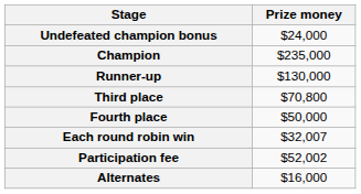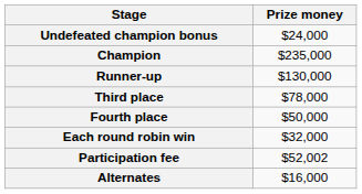Third place | Prize money: $70,800 -> $78,000
Each round robin win | Prize money: $32,007 -> $32,000
